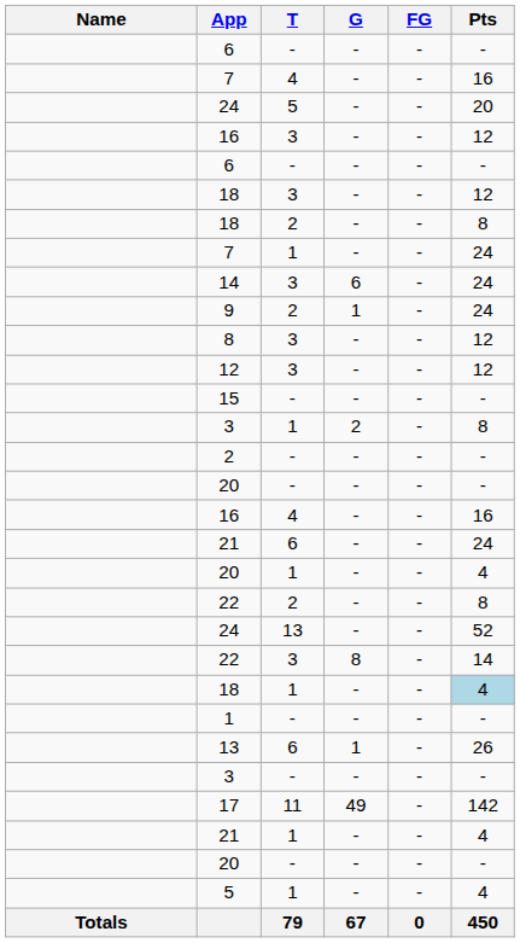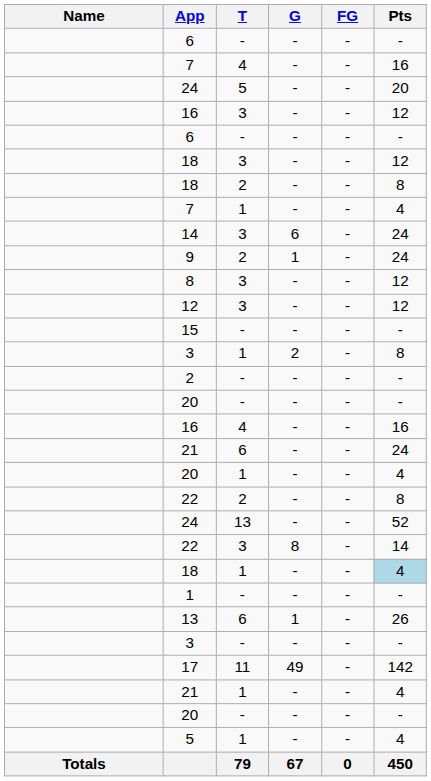7 / 1 | Pts: 24 -> 4
